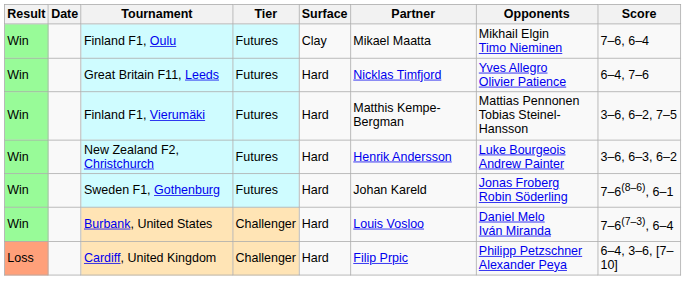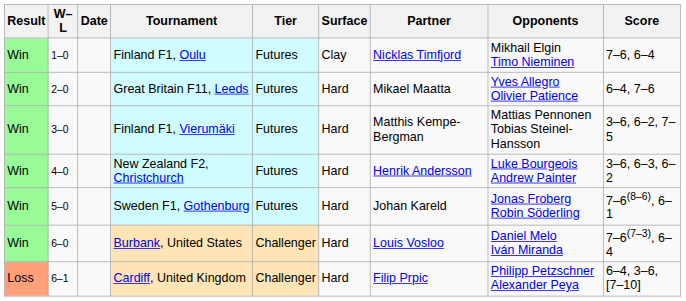+ column: W–L | 1–0 | 2–0 | 3–0 | 4–0 | 5–0 | 6–0 | 6–1
Finland F1, Oulu | Partner: Mikael Maatta -> Nicklas Timfjord
Great Britain F11, Leeds | Partner: Nicklas Timfjord -> Mikael Maatta
